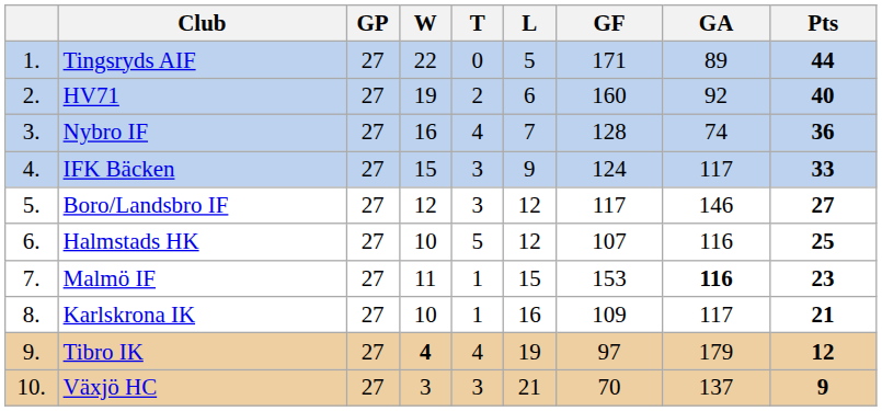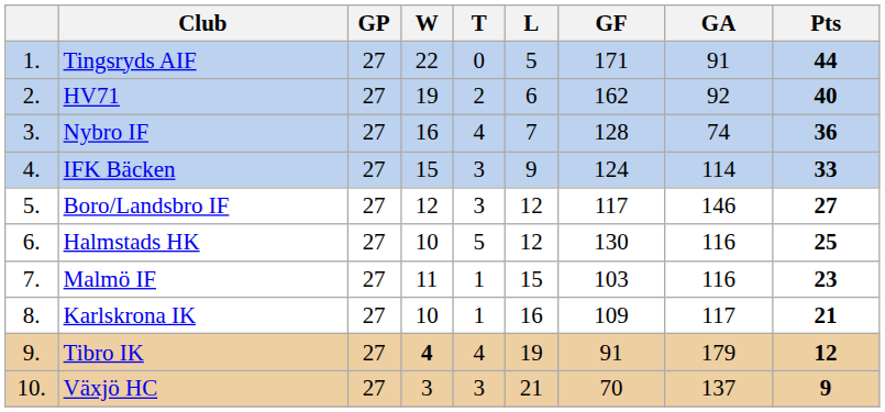Tingsryds AIF | GA: 89 -> 91
HV71 | GF: 160 -> 162
IFK Bäcken | GA: 117 -> 114
Halmstads HK | GF: 107 -> 130
Malmö IF | GF: 153 -> 103
Malmö IF | GA: bold -> normal
Tibro IK | GF: 97 -> 91
